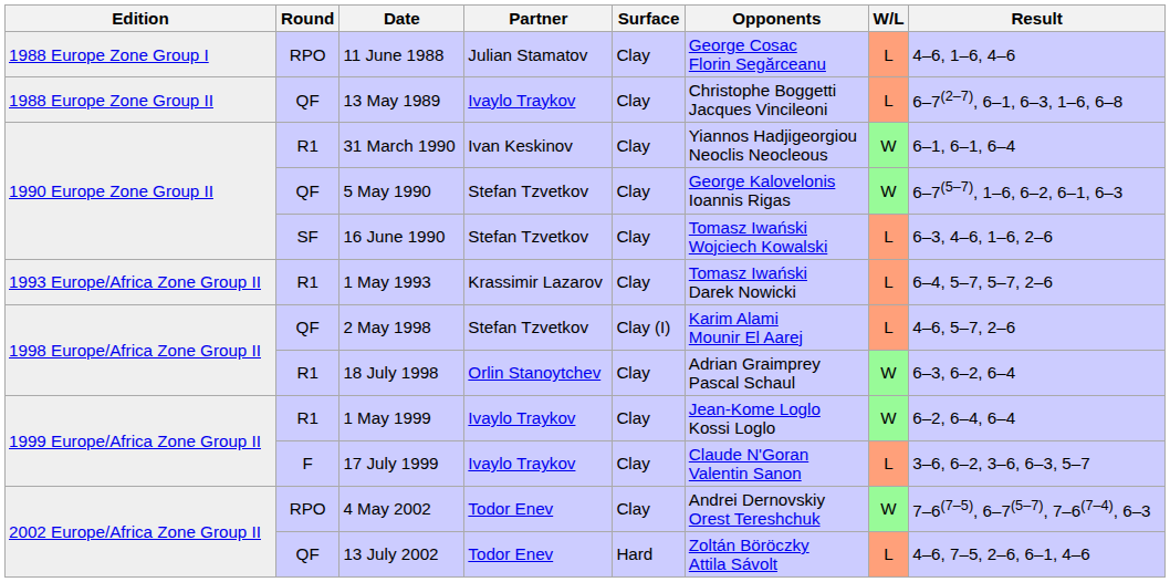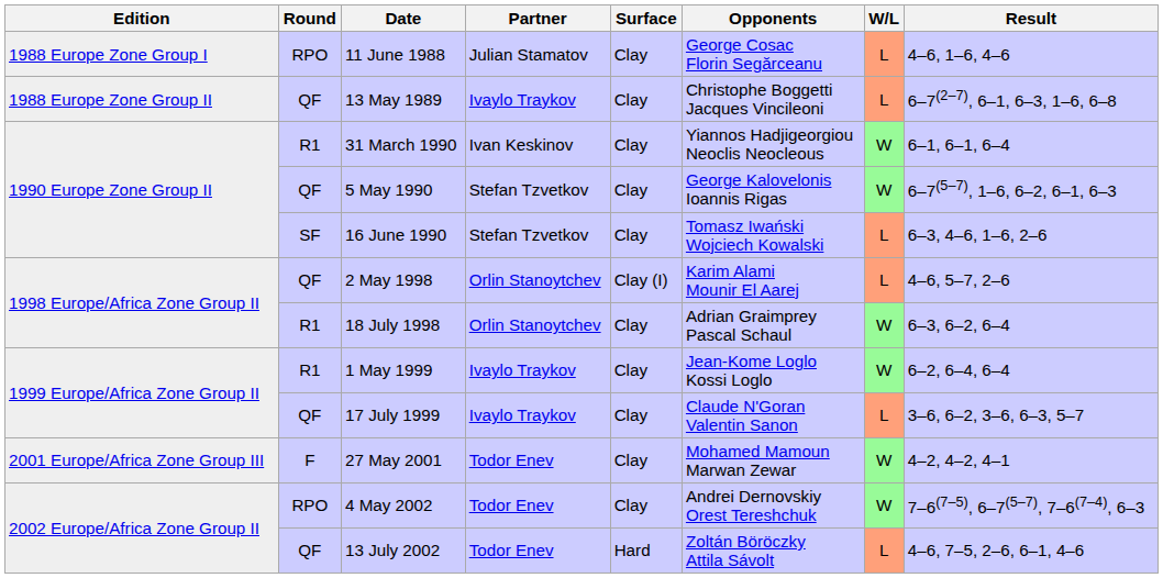- row: 1993 Europe/Africa Zone Group II | R1 | 1 May 1993 | Krassimir Lazarov | Clay | Tomasz Iwański Darek Nowicki | L | 6–4, 5–7, 5–7, 2–6
2 May 1998 | Partner: Stefan Tzvetkov -> Orlin Stanoytchev
17 July 1999 | Round: F -> QF
+ row: 2001 Europe/Africa Zone Group III | F | 27 May 2001 | Todor Enev | Clay | Mohamed Mamoun Marwan Zewar | W | 4–2, 4–2, 4–1
